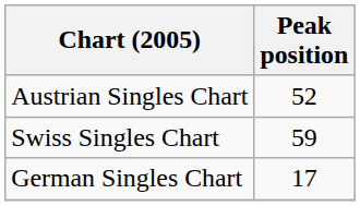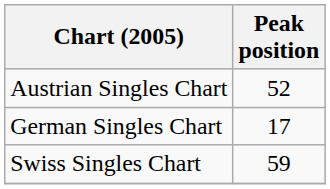rows swapped: German Singles Chart <-> Swiss Singles Chart
